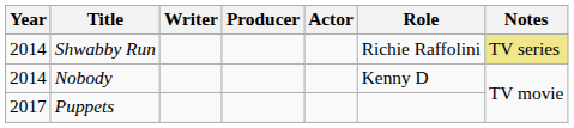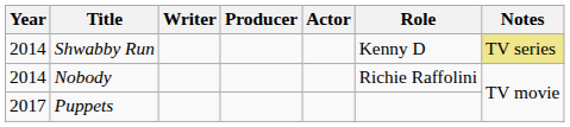Shwabby Run | Role: Richie Raffolini -> Kenny D
Nobody | Role: Kenny D -> Richie Raffolini
